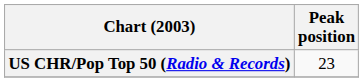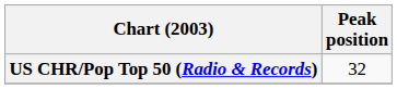US CHR/Pop Top 50 (Radio & Records) | Peak position: 23 -> 32
